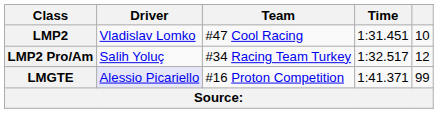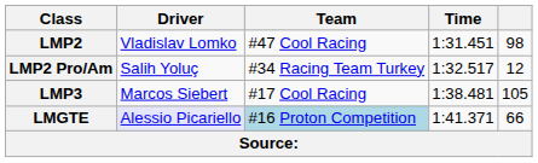LMP2 | column 5: 10 -> 98
+ row: LMP3 | Marcos Siebert | #17 Cool Racing | 1:38.481 | 105
LMGTE | Team: no background -> lightblue background
LMGTE | column 5: 99 -> 66
